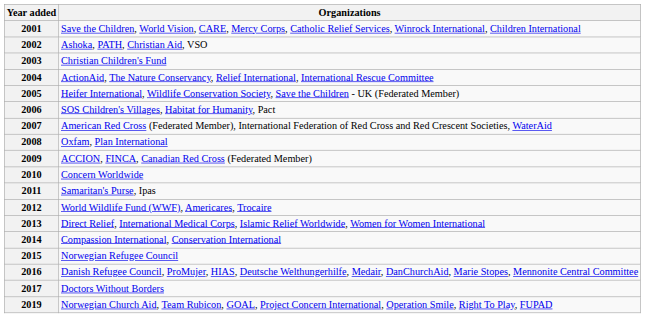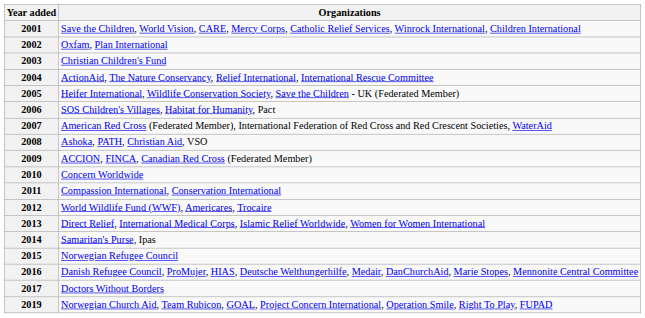2002 | Organizations: Ashoka, PATH, Christian Aid, VSO -> Oxfam, Plan International
2008 | Organizations: Oxfam, Plan International -> Ashoka, PATH, Christian Aid, VSO
2011 | Organizations: Samaritan's Purse, Ipas -> Compassion International, Conservation International
2014 | Organizations: Compassion International, Conservation International -> Samaritan's Purse, Ipas
